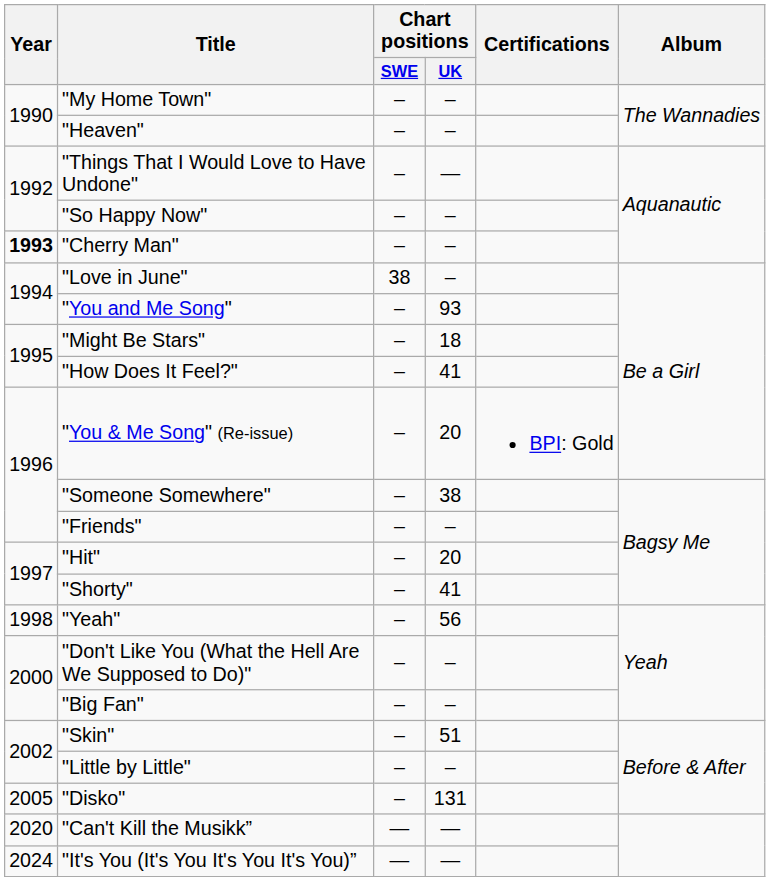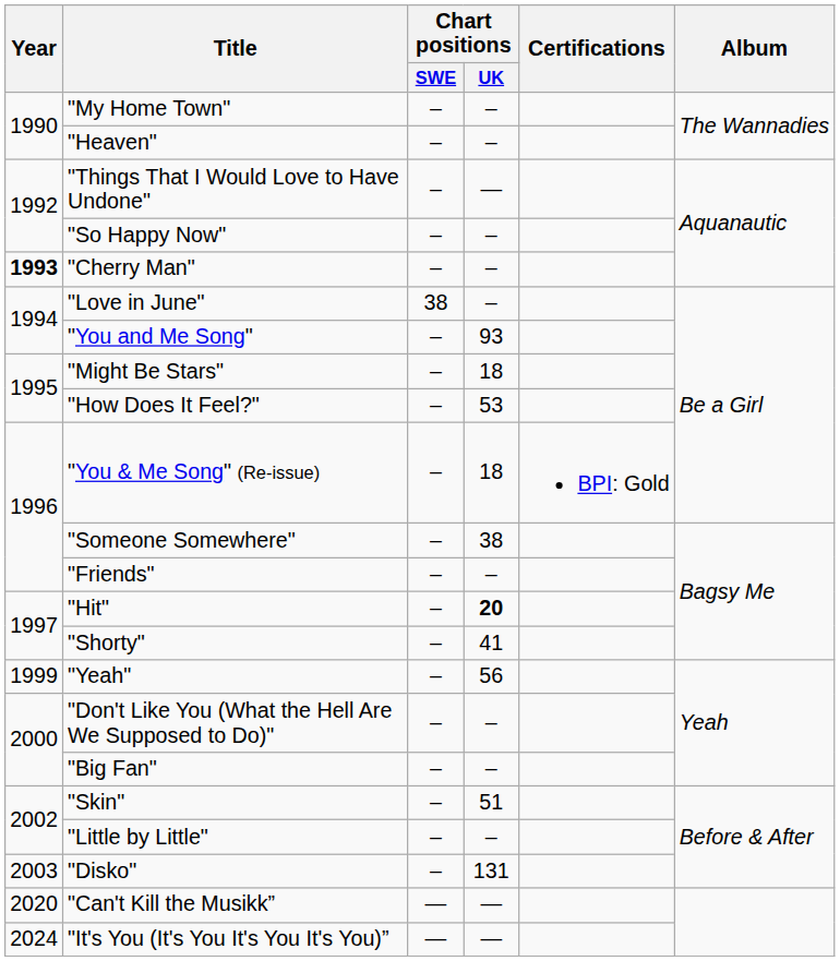"How Does It Feel?" | Chart positions / UK: 41 -> 53
"You & Me Song" (Re-issue) | Chart positions / UK: 20 -> 18
"Hit" | Chart positions / UK: normal -> bold
"Yeah" | Year: 1998 -> 1999
"Disko" | Year: 2005 -> 2003
